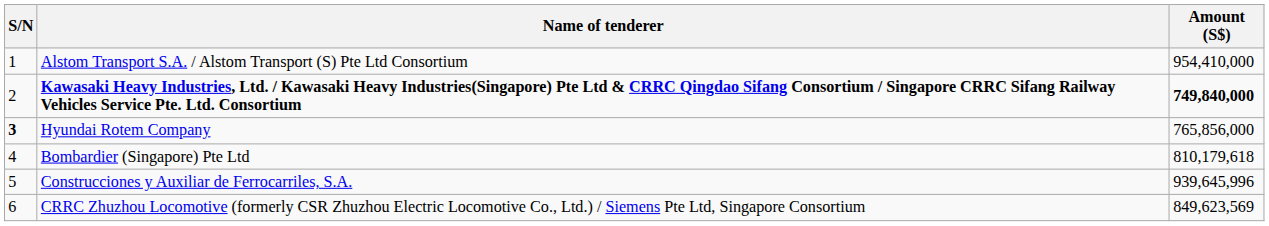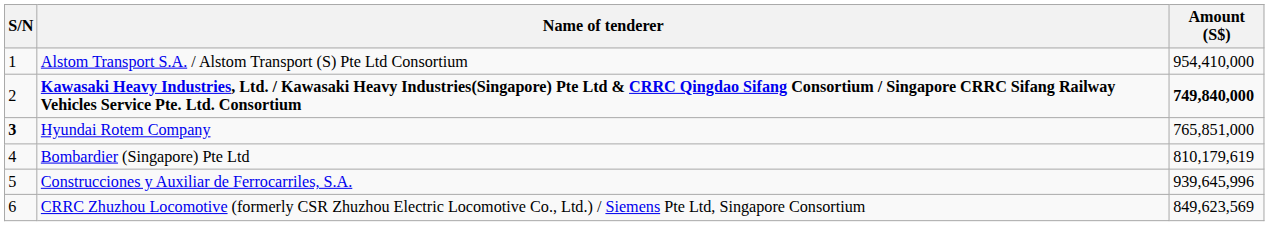Hyundai Rotem Company | Amount (S$): 765,856,000 -> 765,851,000
Bombardier (Singapore) Pte Ltd | Amount (S$): 810,179,618 -> 810,179,619
